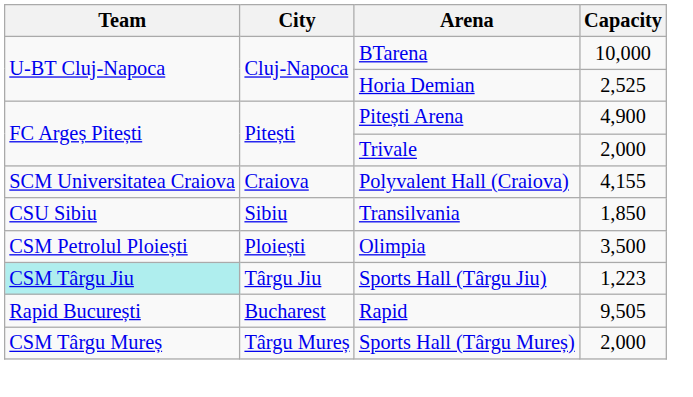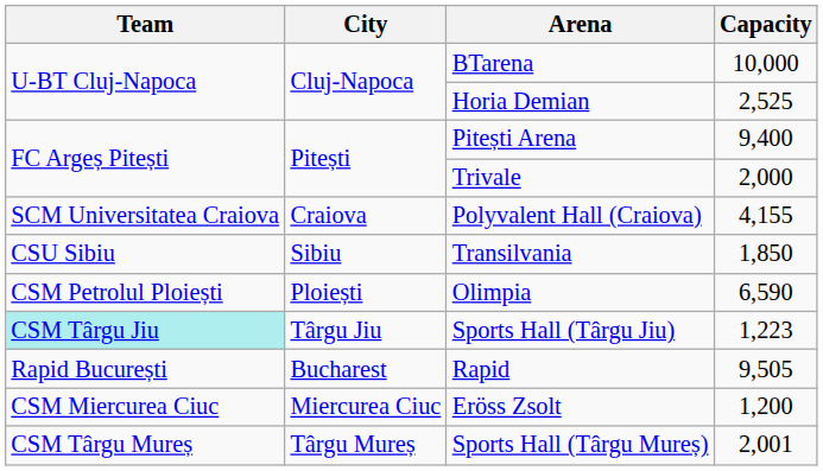Pitești Arena | Capacity: 4,900 -> 9,400
Olimpia | Capacity: 3,500 -> 6,590
+ row: CSM Miercurea Ciuc | Miercurea Ciuc | Eröss Zsolt | 1,200
Sports Hall (Târgu Mureș) | Capacity: 2,000 -> 2,001
